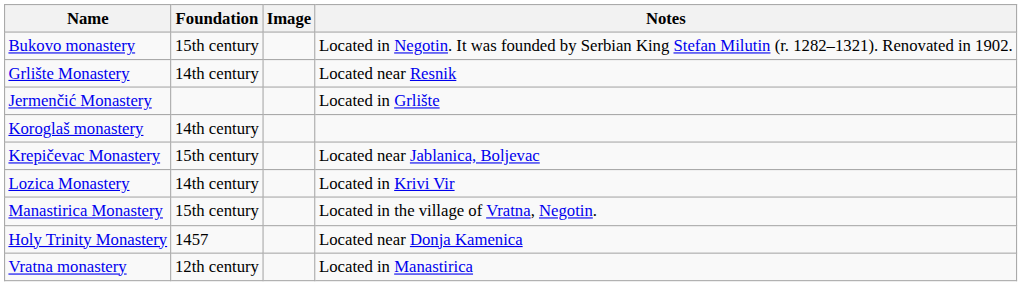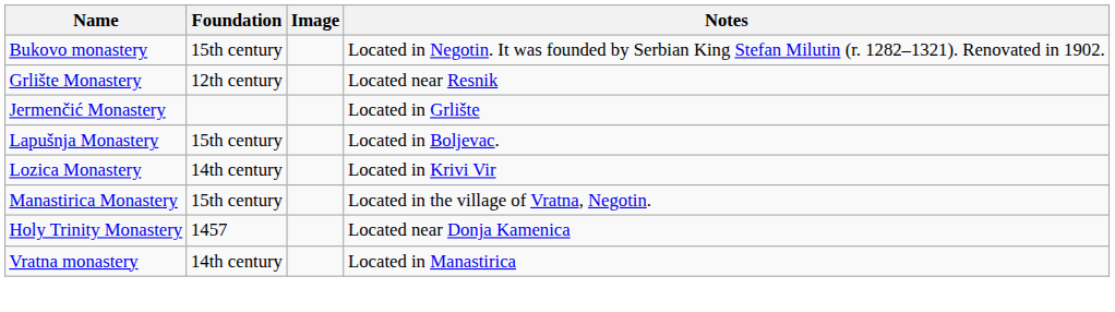Grlište Monastery | Foundation: 14th century -> 12th century
- row: Koroglaš monastery | 14th century
- row: Krepičevac Monastery | 15th century | Located near Jablanica, Boljevac
+ row: Lapušnja Monastery | 15th century | Located in Boljevac.
Vratna monastery | Foundation: 12th century -> 14th century
